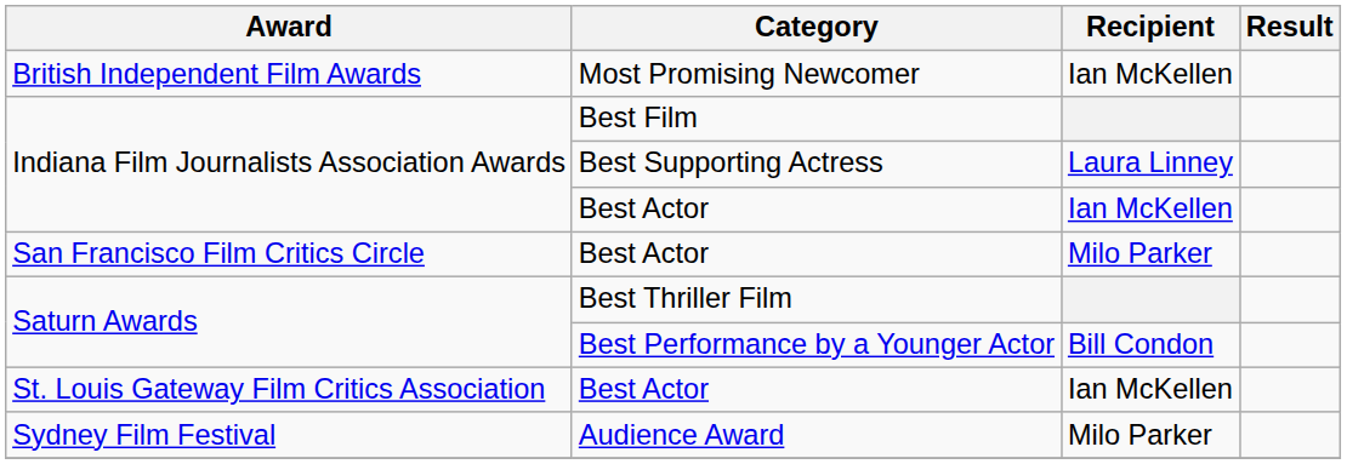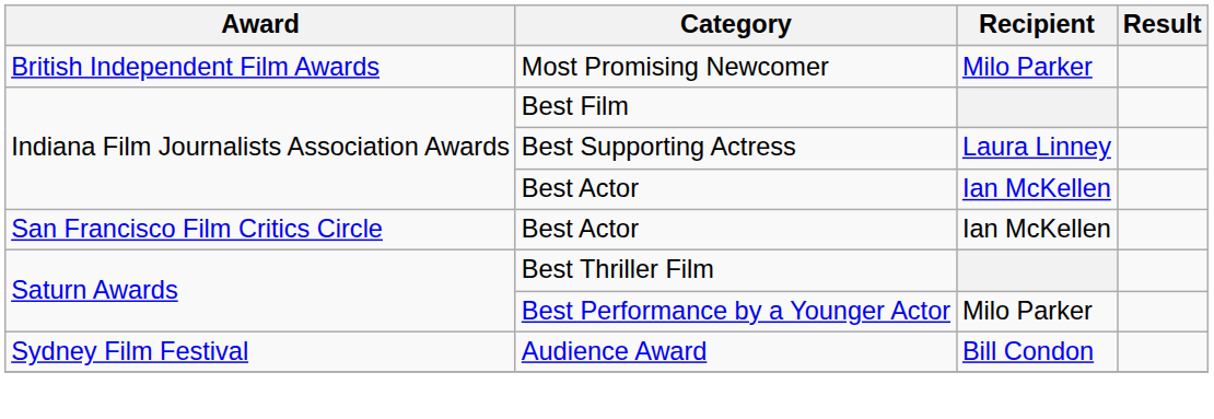Most Promising Newcomer | Recipient: Ian McKellen -> Milo Parker
San Francisco Film Critics Circle / Best Actor | Recipient: Milo Parker -> Ian McKellen
Best Performance by a Younger Actor | Recipient: Bill Condon -> Milo Parker
- row: St. Louis Gateway Film Critics Association | Best Actor | Ian McKellen
Audience Award | Recipient: Milo Parker -> Bill Condon
